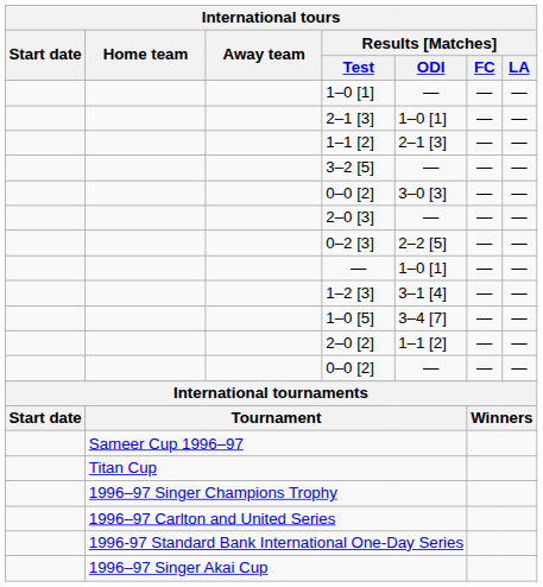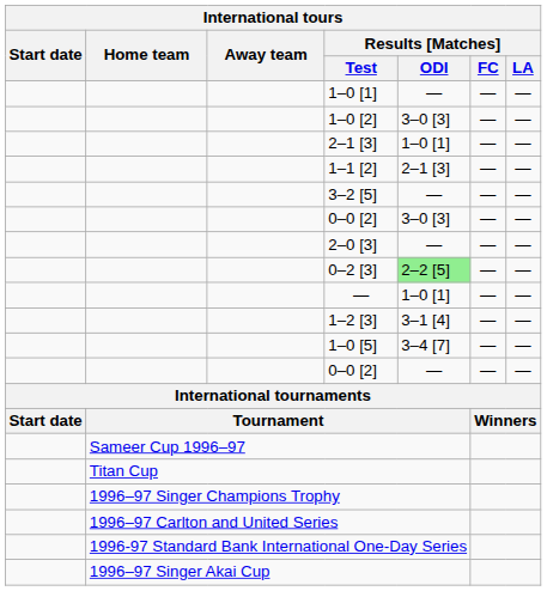+ row: 1–0 [2] | 3–0 [3] | — | —
0–2 [3] | Results [Matches] / ODI: no background -> lightgreen background
- row: 2–0 [2] | 1–1 [2] | — | —
